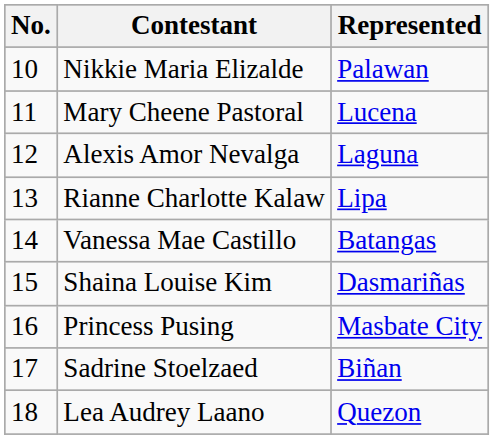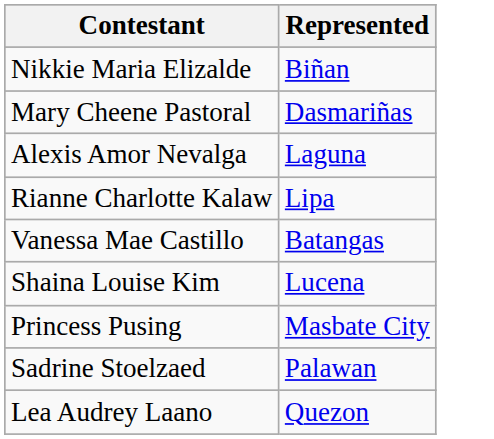- column: No. | 10 | 11 | 12 | 13 | 14 | 15 | 16 | 17 | 18
Nikkie Maria Elizalde | Represented: Palawan -> Biñan
Mary Cheene Pastoral | Represented: Lucena -> Dasmariñas
Shaina Louise Kim | Represented: Dasmariñas -> Lucena
Sadrine Stoelzaed | Represented: Biñan -> Palawan
